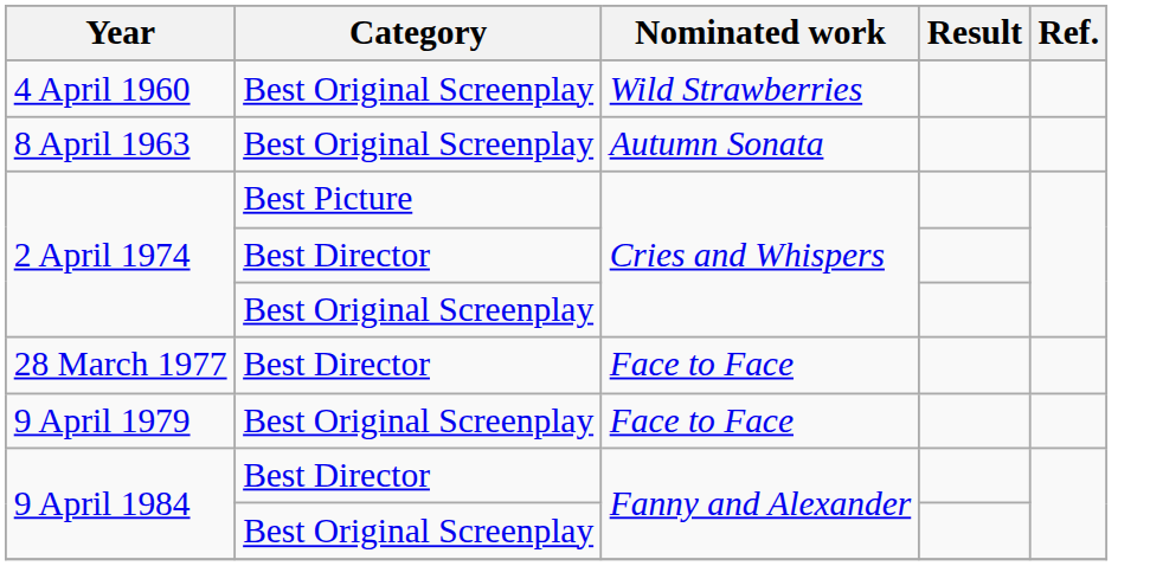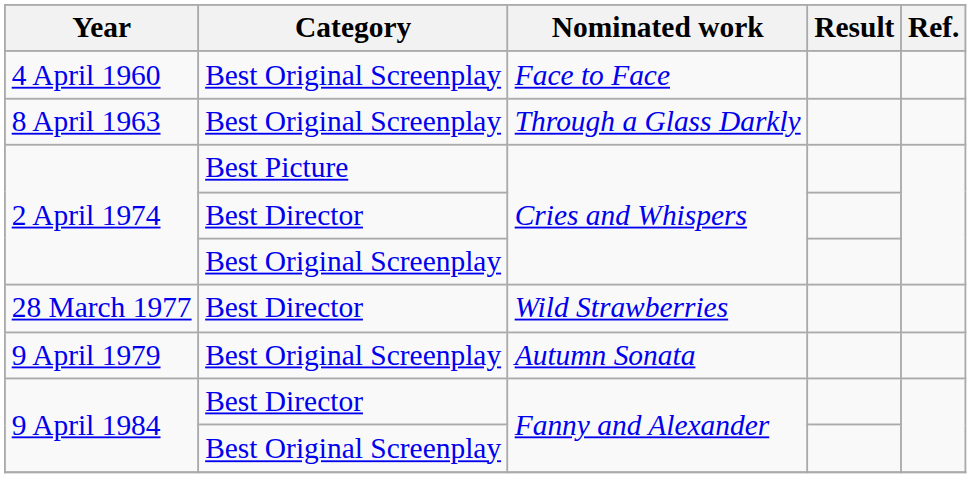4 April 1960 | Nominated work: Wild Strawberries -> Face to Face
8 April 1963 | Nominated work: Autumn Sonata -> Through a Glass Darkly
28 March 1977 | Nominated work: Face to Face -> Wild Strawberries
9 April 1979 | Nominated work: Face to Face -> Autumn Sonata
